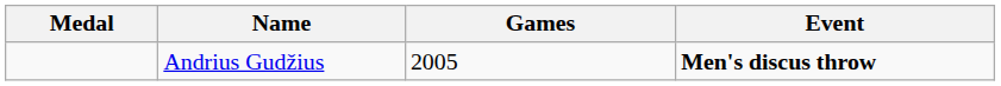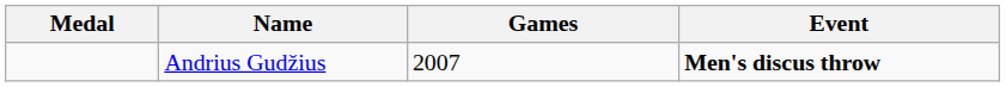Andrius Gudžius | Games: 2005 -> 2007
